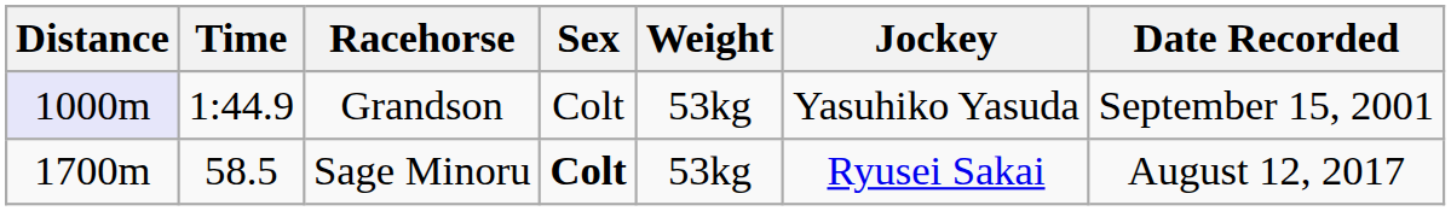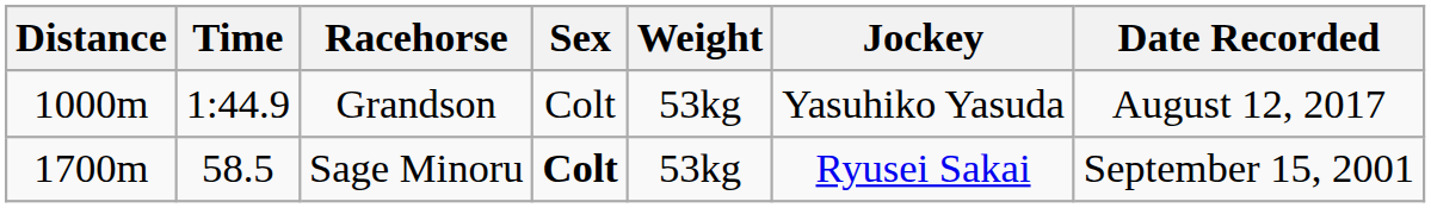Grandson | Distance: lavender background -> no background
Grandson | Date Recorded: September 15, 2001 -> August 12, 2017
Sage Minoru | Date Recorded: August 12, 2017 -> September 15, 2001
